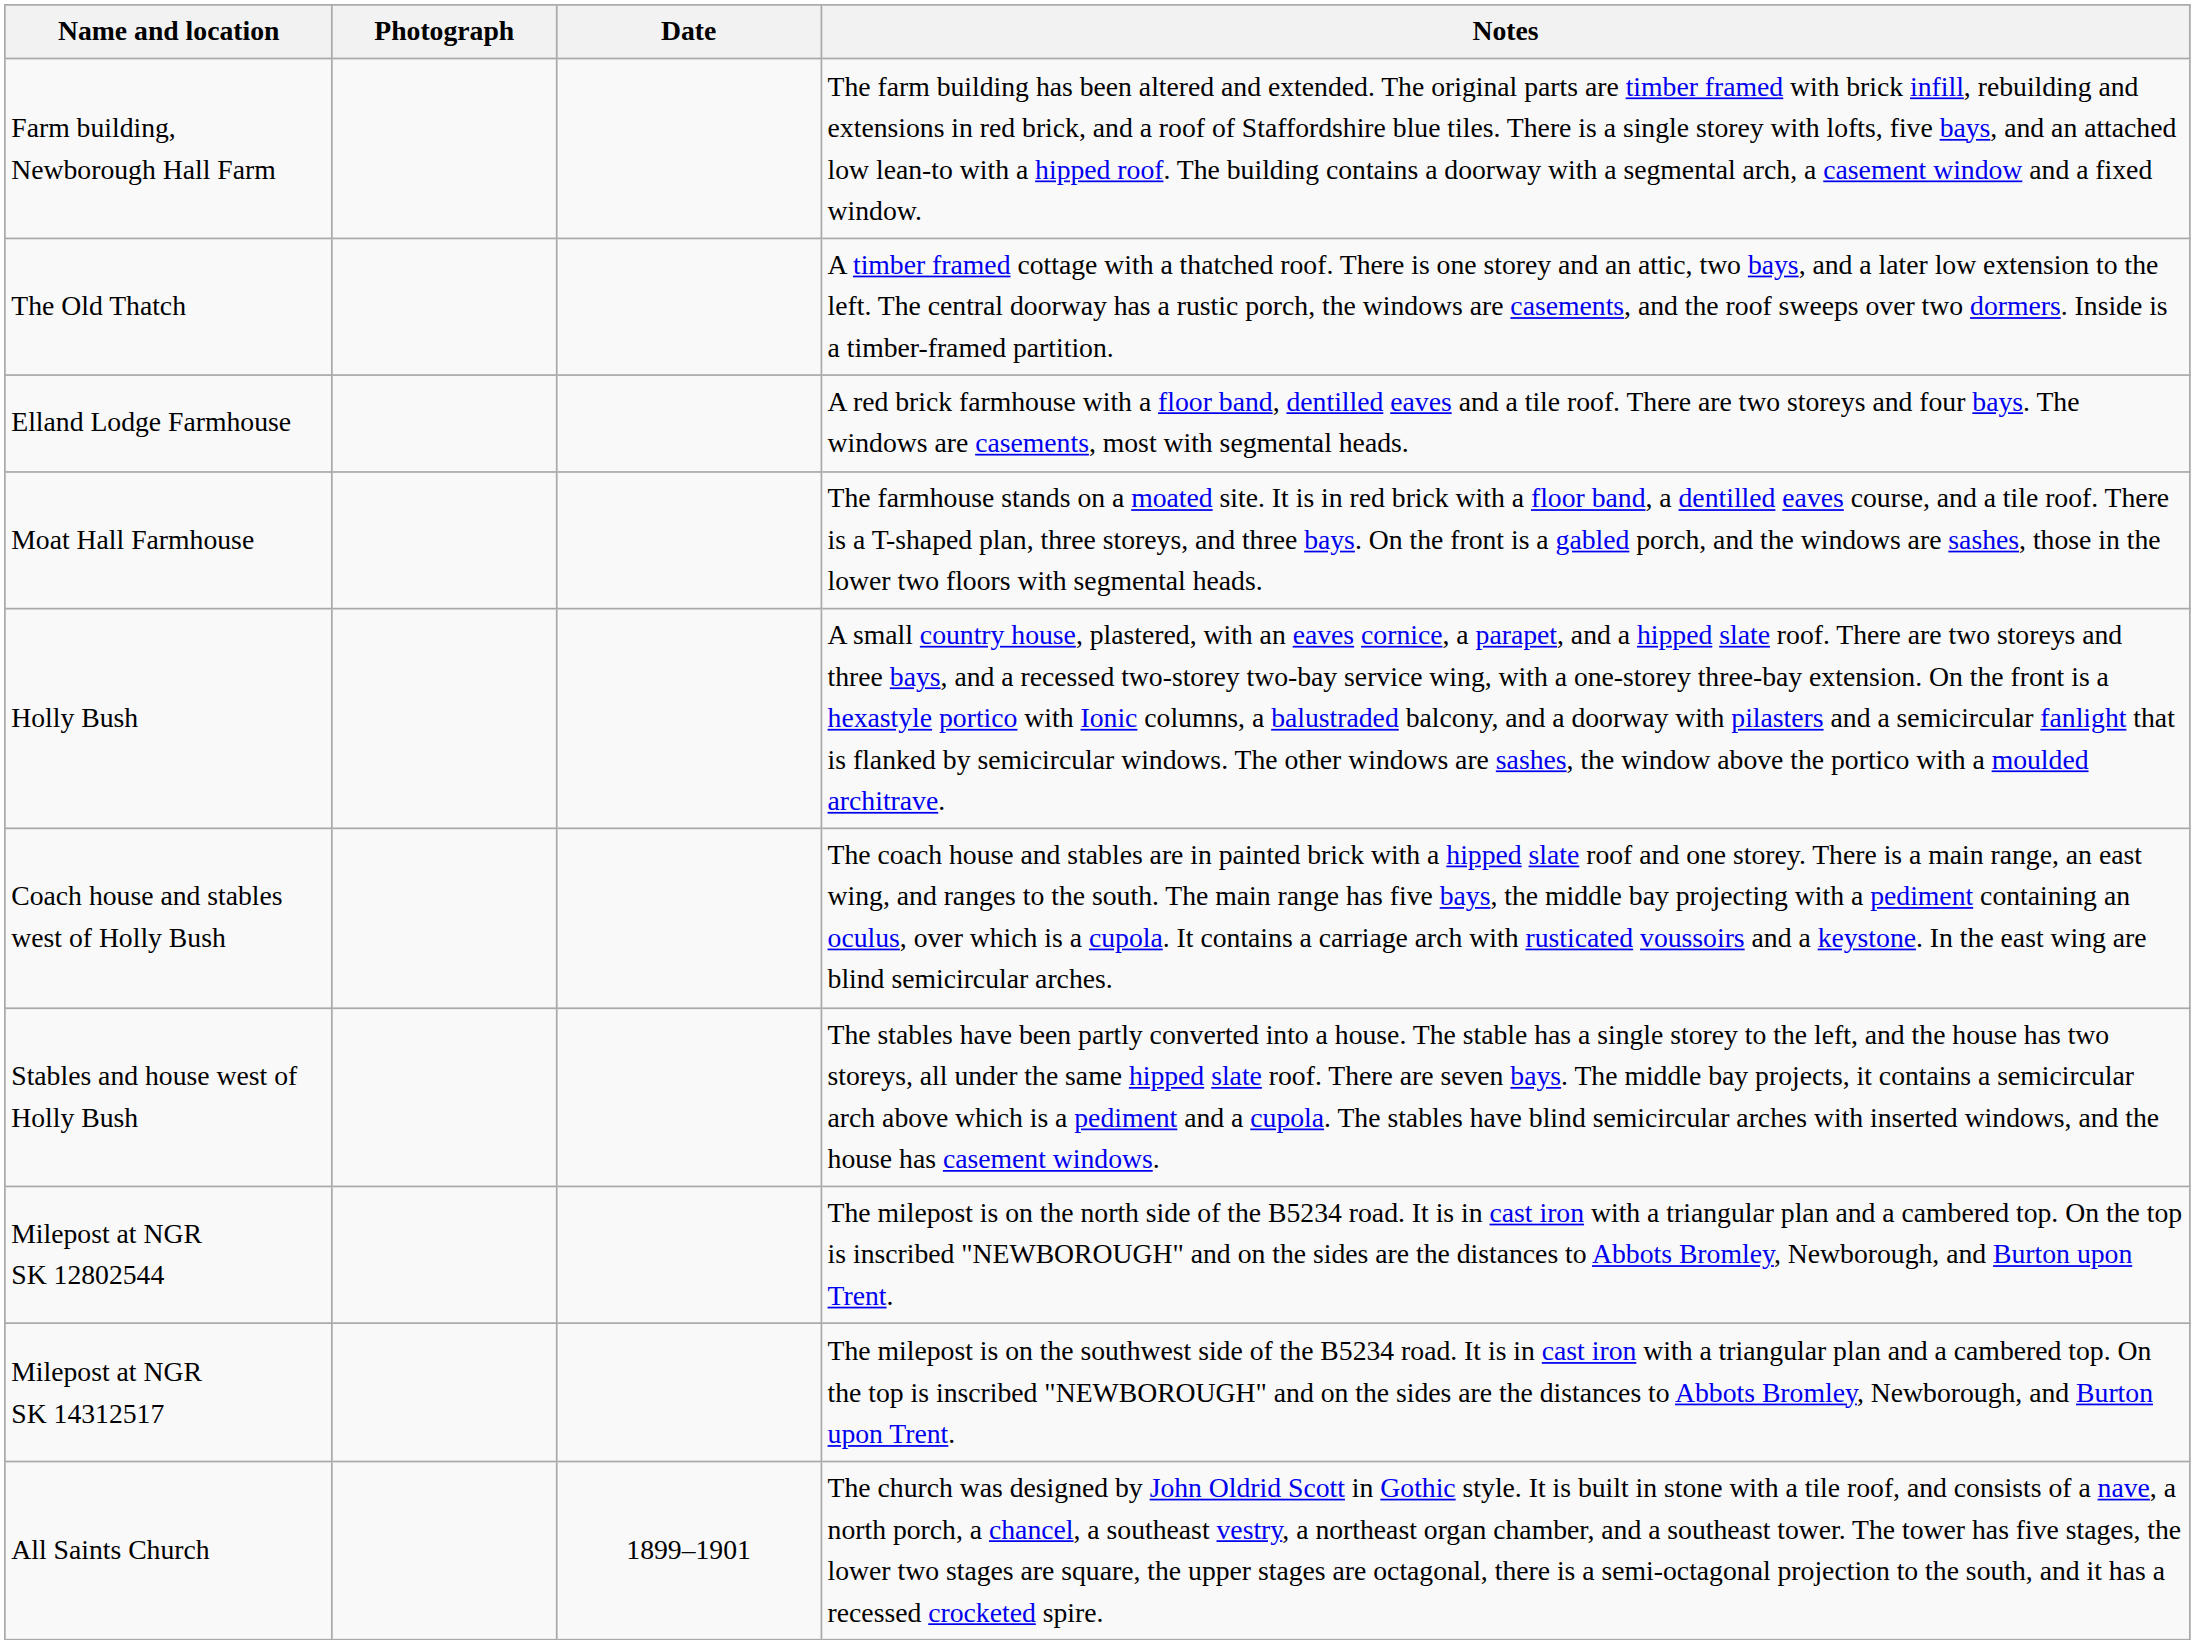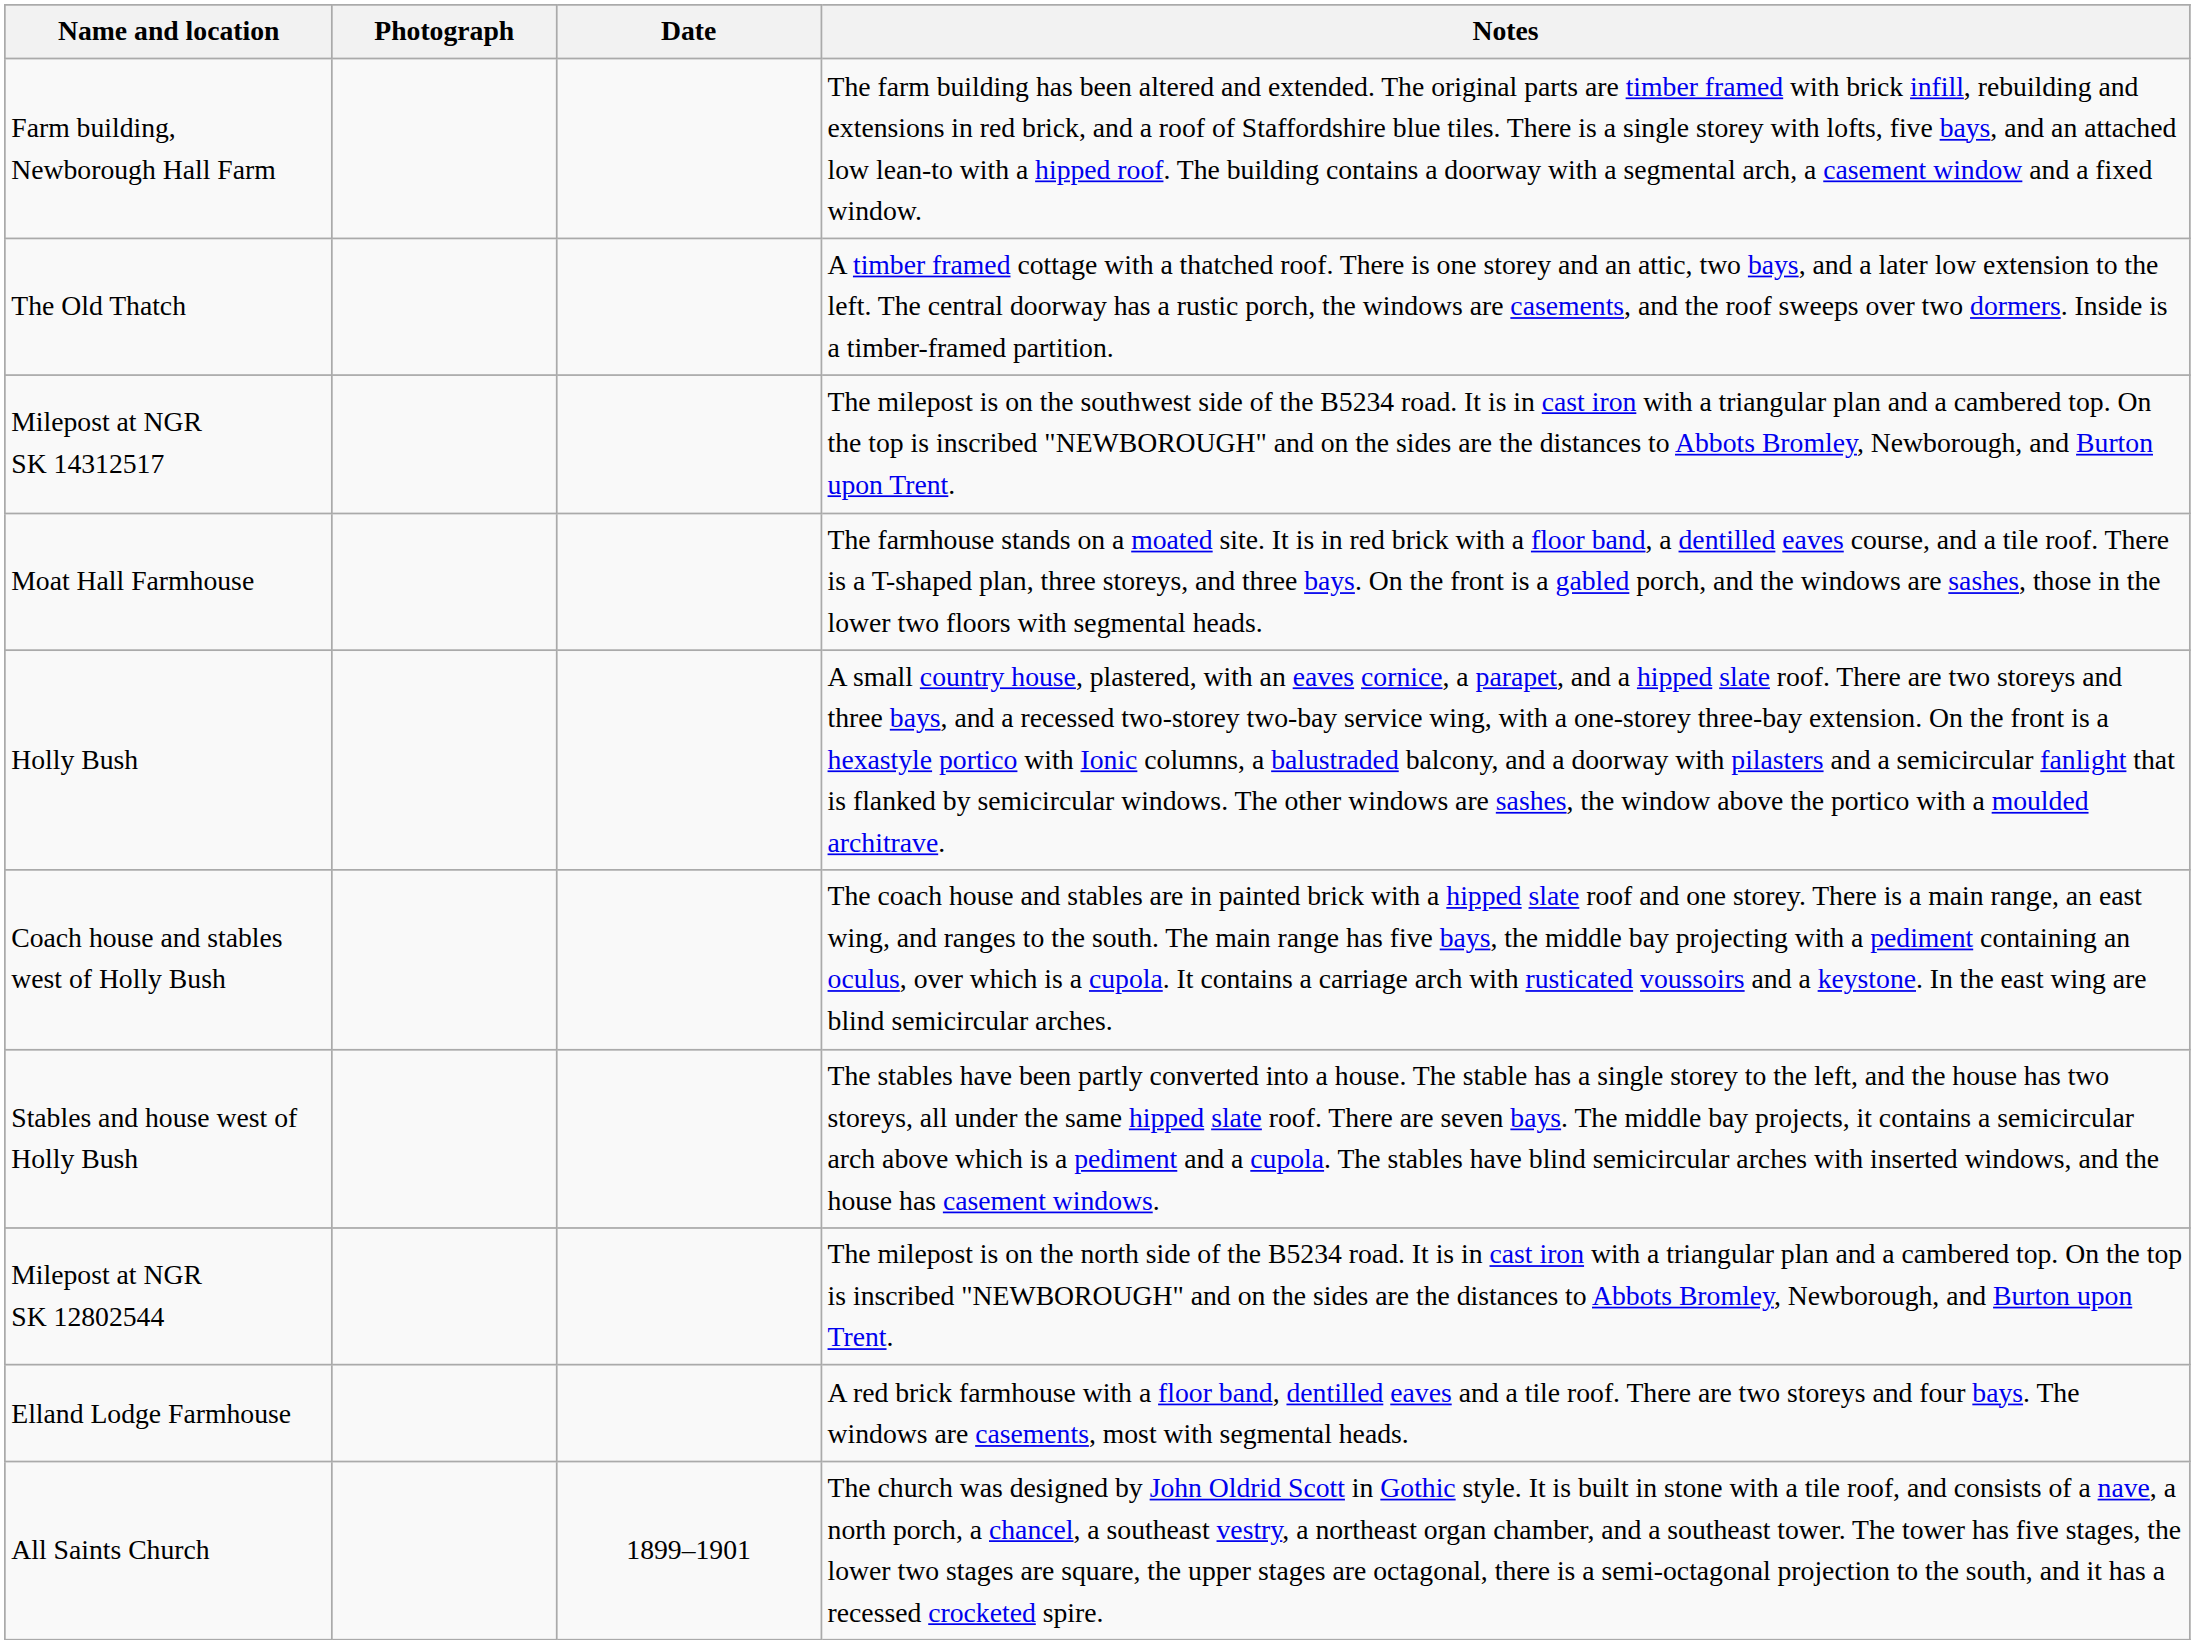rows swapped: Elland Lodge Farmhouse <-> Milepost at NGR SK 14312517
